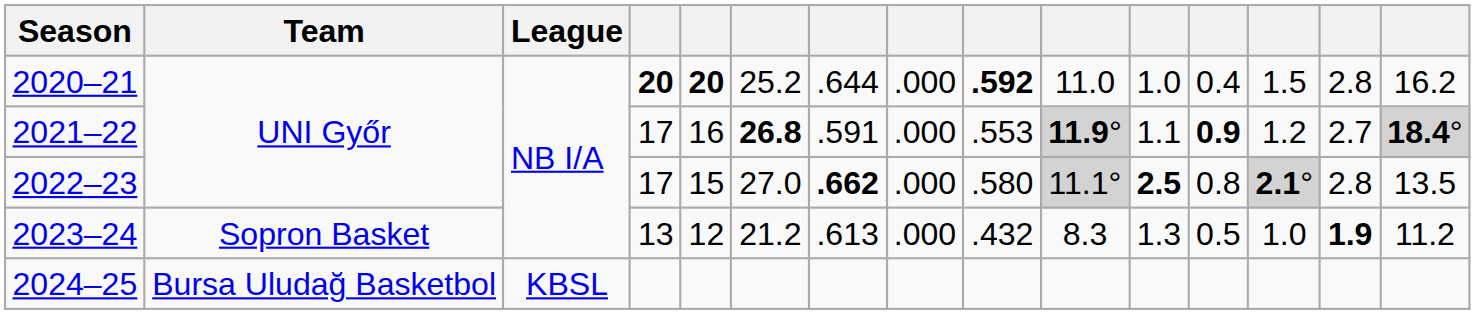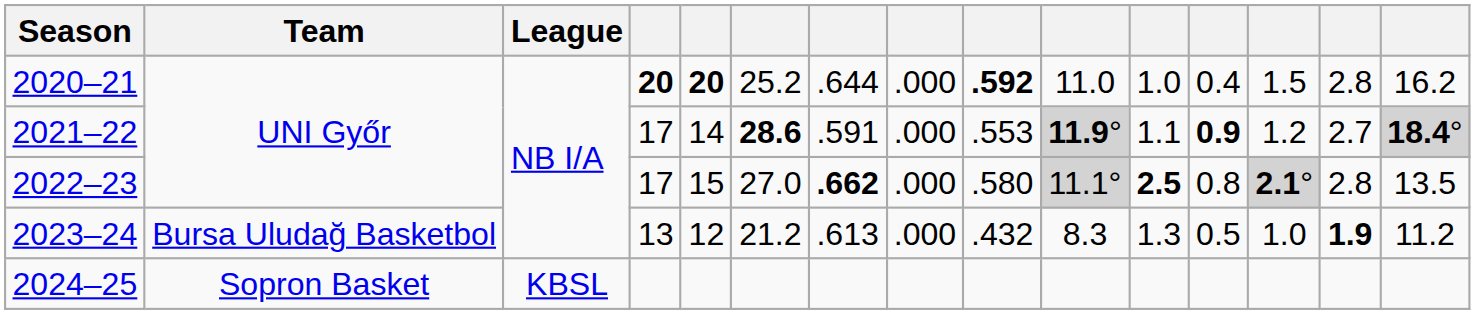2021–22 | column 5: 16 -> 14
2021–22 | column 6: 26.8 -> 28.6
2023–24 | Team: Sopron Basket -> Bursa Uludağ Basketbol
2024–25 | Team: Bursa Uludağ Basketbol -> Sopron Basket
